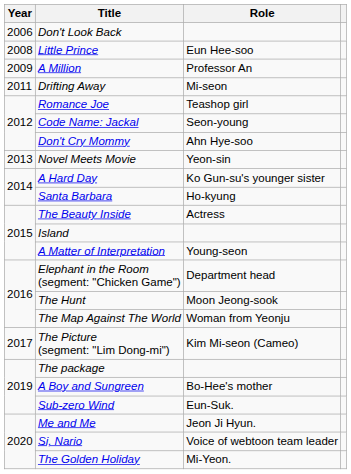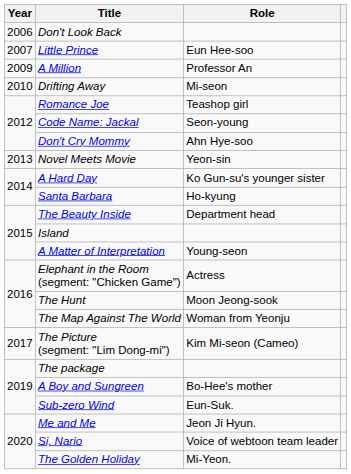Little Prince | Year: 2008 -> 2007
Drifting Away | Year: 2011 -> 2010
The Beauty Inside | Role: Actress -> Department head
Elephant in the Room (segment: "Chicken Game") | Role: Department head -> Actress
